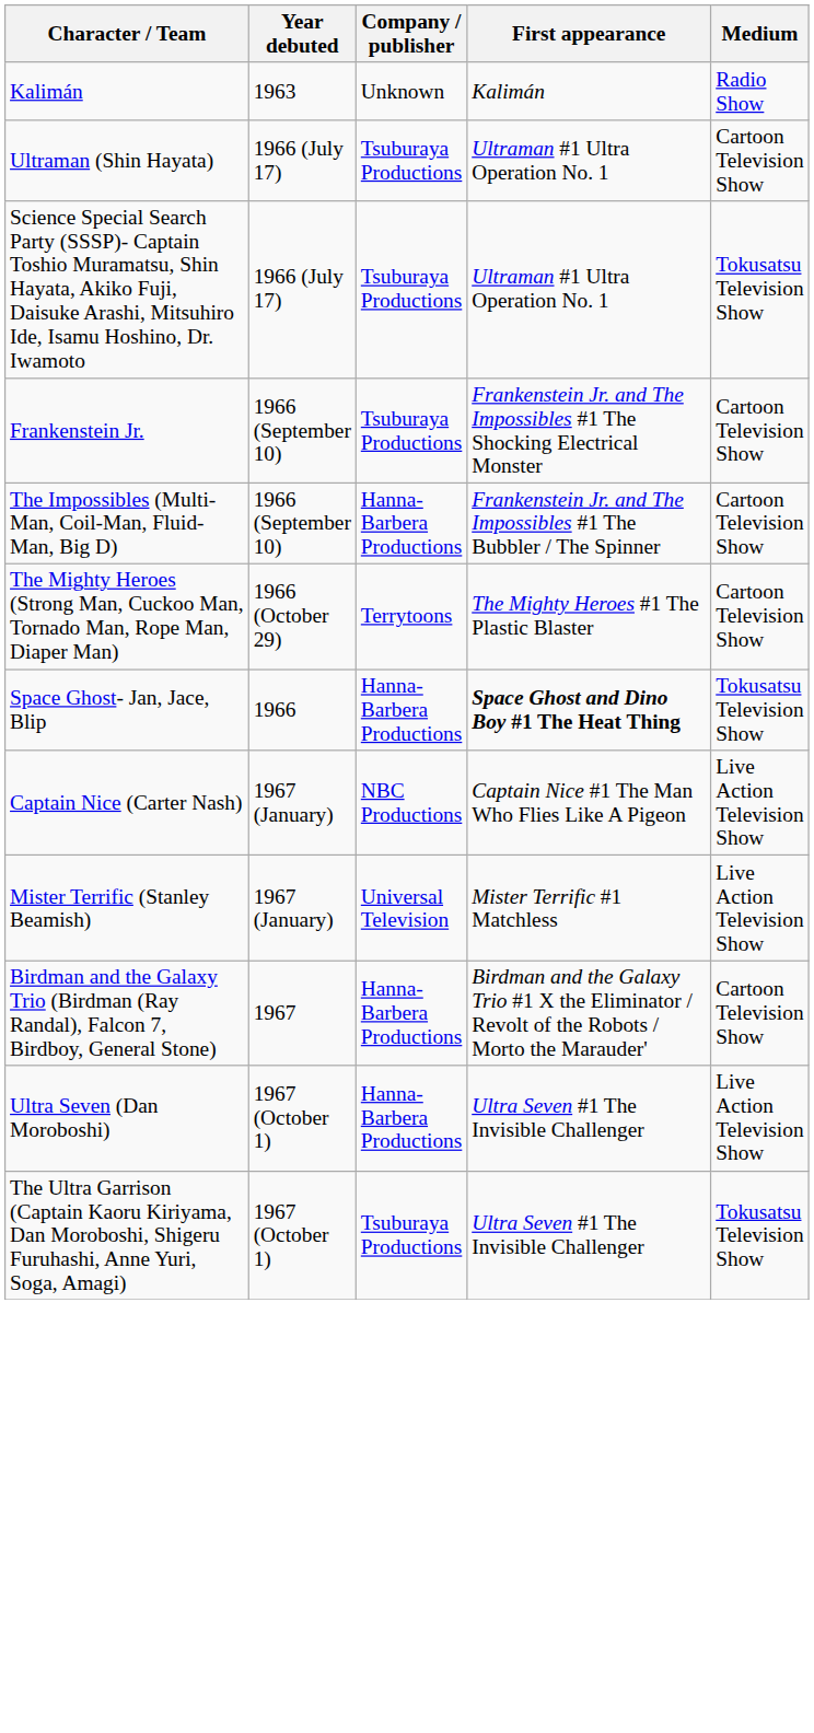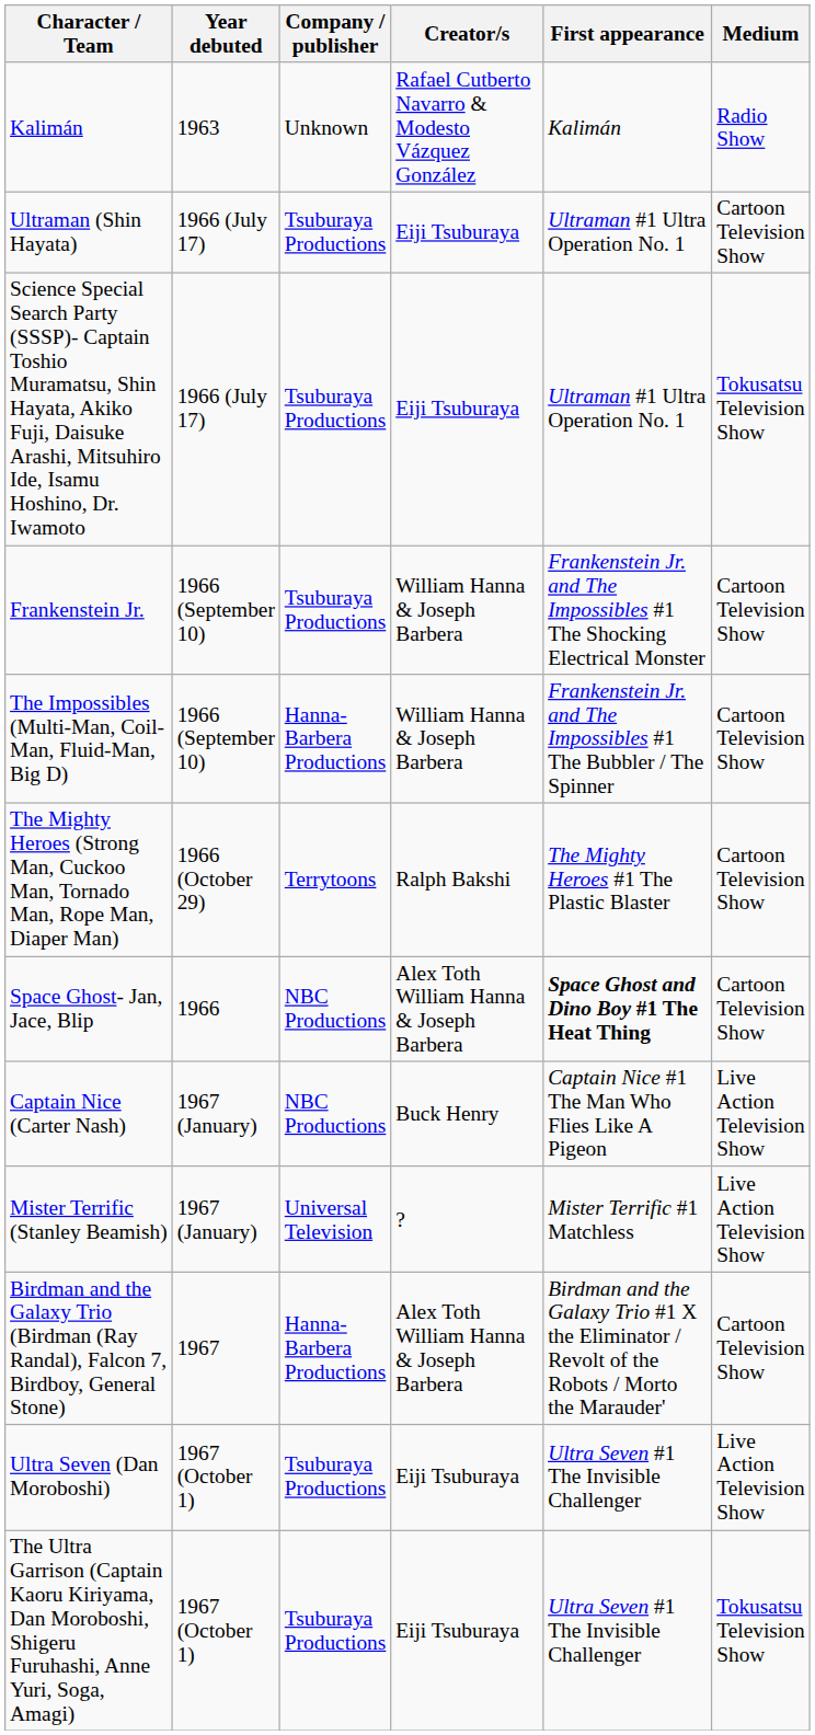+ column: Creator/s | Rafael Cutberto Navarro & Modesto Vázquez González | Eiji Tsuburaya | Eiji Tsuburaya | William Hanna & Joseph Barbera | William Hanna & Joseph Barbera | Ralph Bakshi | Alex Toth William Hanna & Joseph Barbera | Buck Henry | ? | Alex Toth William Hanna & Joseph Barbera | Eiji Tsuburaya | Eiji Tsuburaya
Space Ghost- Jan, Jace, Blip | Company / publisher: Hanna-Barbera Productions -> NBC Productions
Space Ghost- Jan, Jace, Blip | Medium: Tokusatsu Television Show -> Cartoon Television Show
Ultra Seven (Dan Moroboshi) | Company / publisher: Hanna-Barbera Productions -> Tsuburaya Productions
